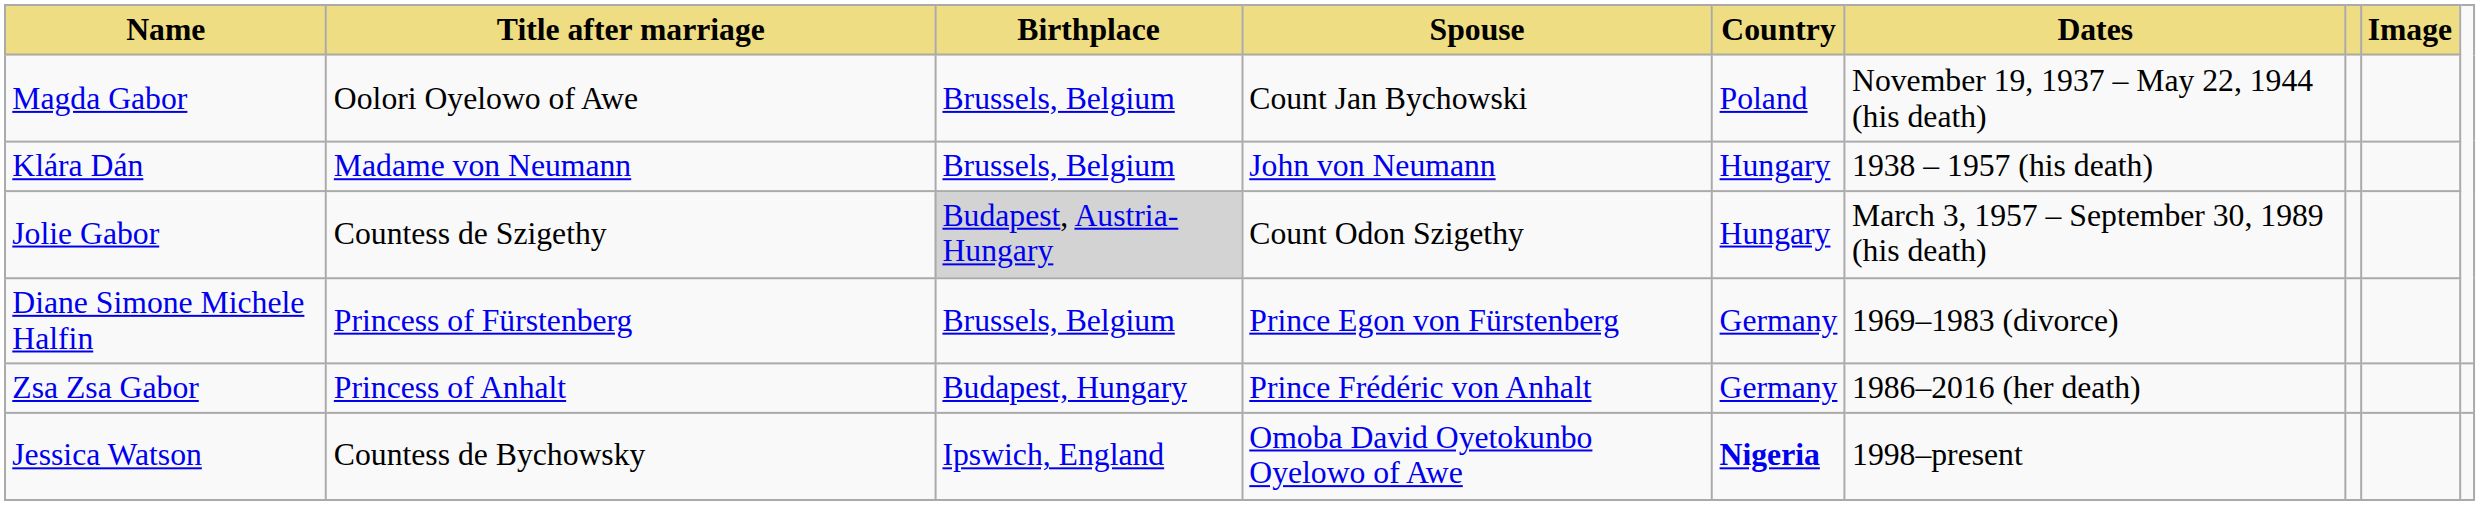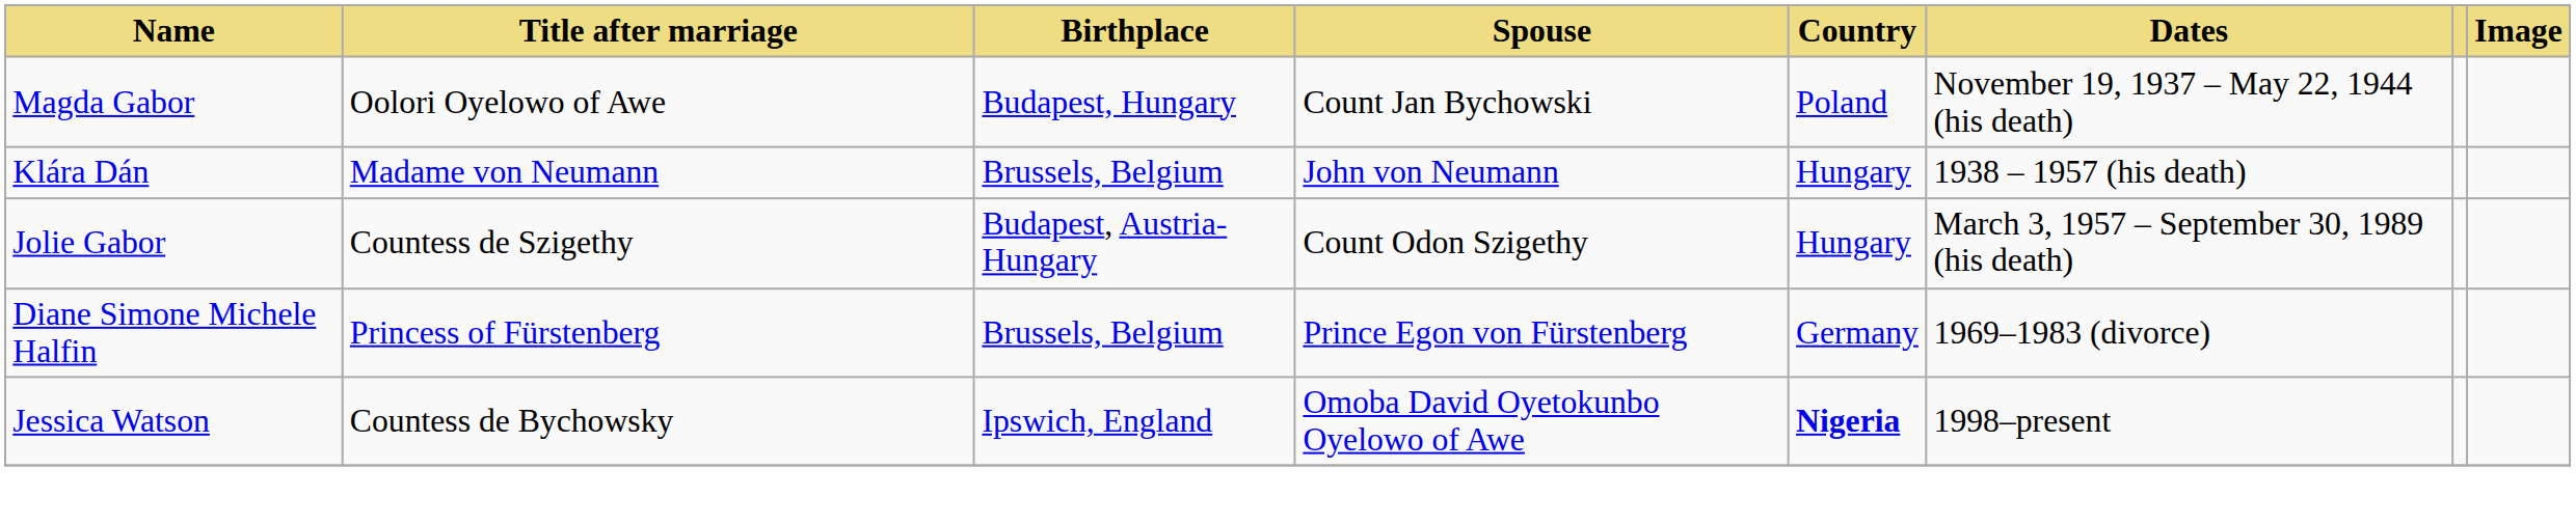Magda Gabor | Birthplace: Brussels, Belgium -> Budapest, Hungary
Jolie Gabor | Birthplace: lightgrey background -> no background
- row: Zsa Zsa Gabor | Princess of Anhalt | Budapest, Hungary | Prince Frédéric von Anhalt | Germany | 1986–2016 (her death)
